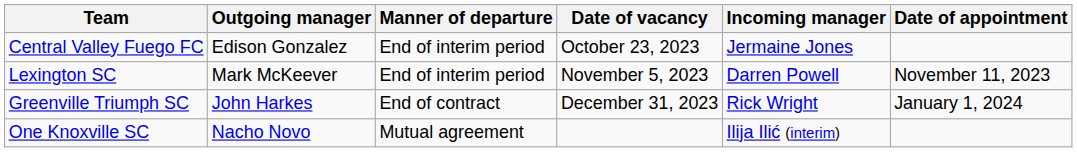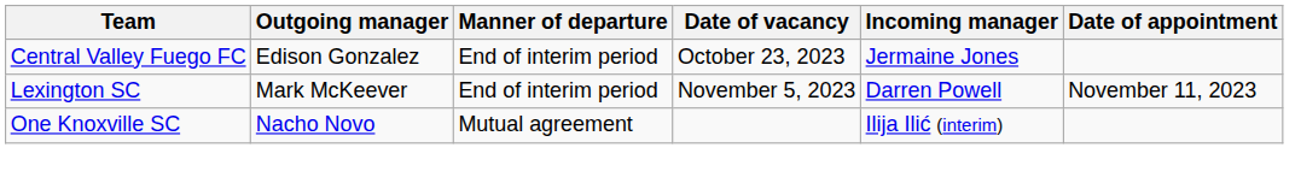- row: Greenville Triumph SC | John Harkes | End of contract | December 31, 2023 | Rick Wright | January 1, 2024
